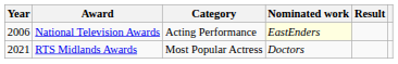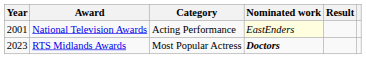National Television Awards | Year: 2006 -> 2001
RTS Midlands Awards | Year: 2021 -> 2023
RTS Midlands Awards | Nominated work: normal -> bold
